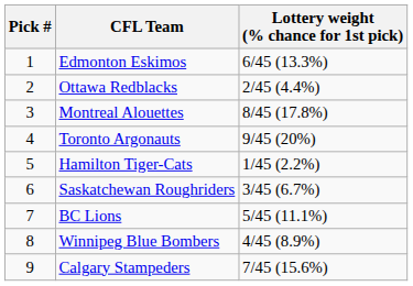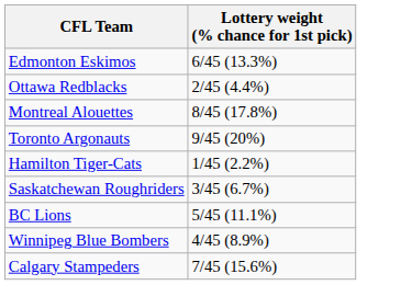- column: Pick # | 1 | 2 | 3 | 4 | 5 | 6 | 7 | 8 | 9
